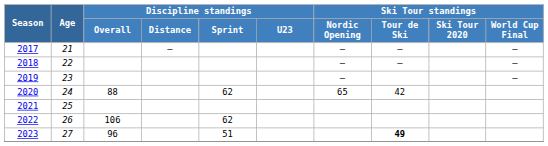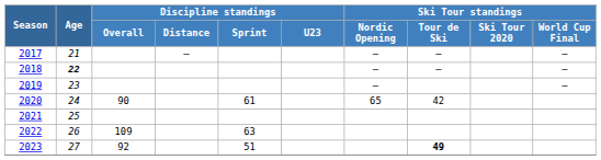2018 | Age: normal -> bold
2020 | Discipline standings / Overall: 88 -> 90
2020 | Discipline standings / Sprint: 62 -> 61
2022 | Discipline standings / Overall: 106 -> 109
2022 | Discipline standings / Sprint: 62 -> 63
2023 | Discipline standings / Overall: 96 -> 92
